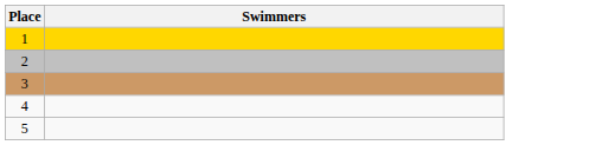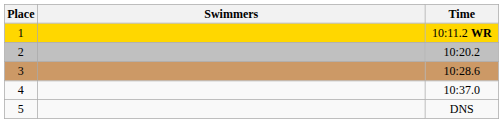+ column: Time | 10:11.2 WR | 10:20.2 | 10:28.6 | 10:37.0 | DNS
